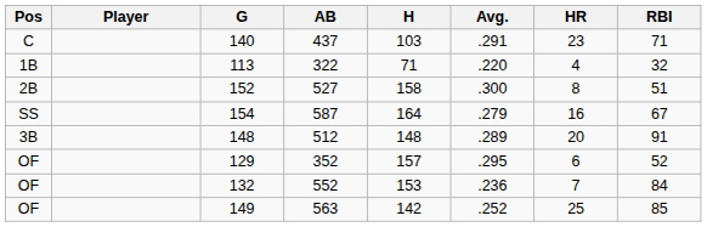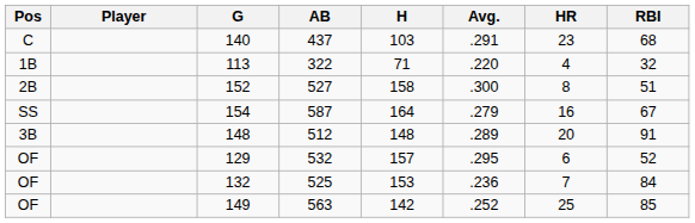140 | RBI: 71 -> 68
129 | AB: 352 -> 532
132 | AB: 552 -> 525
